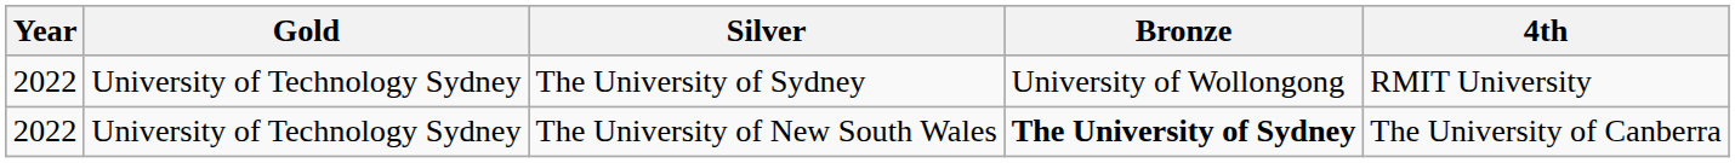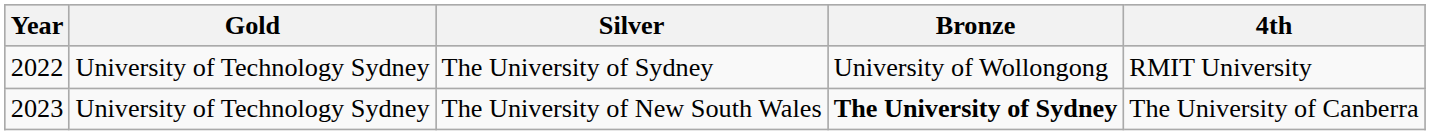The University of New South Wales | Year: 2022 -> 2023
